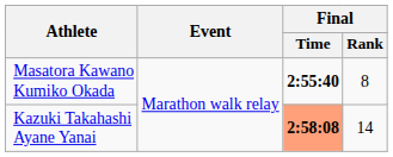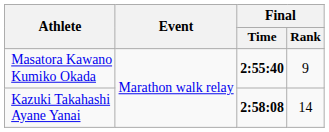Masatora Kawano Kumiko Okada | Final / Rank: 8 -> 9
Kazuki Takahashi Ayane Yanai | Final / Time: lightsalmon background -> no background
